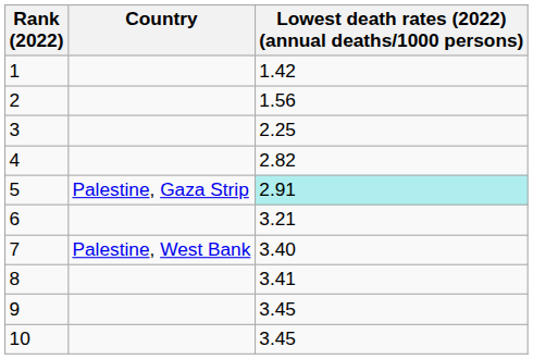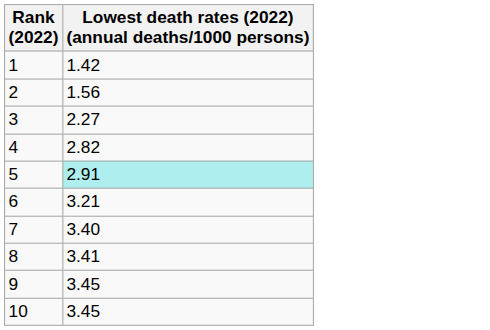- column: Country | Palestine, Gaza Strip | Palestine, West Bank
3 | Lowest death rates (2022) (annual deaths/1000 persons): 2.25 -> 2.27
